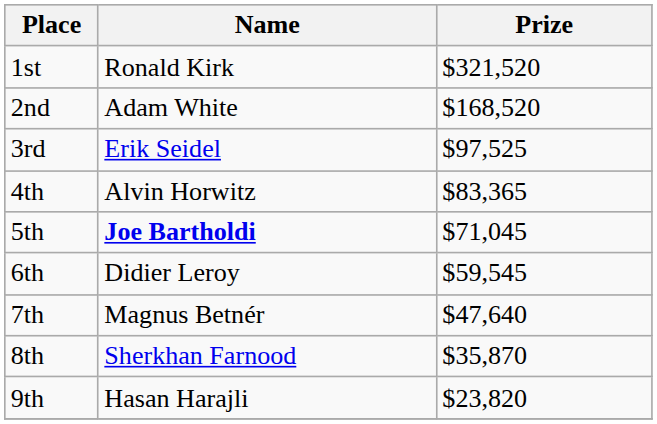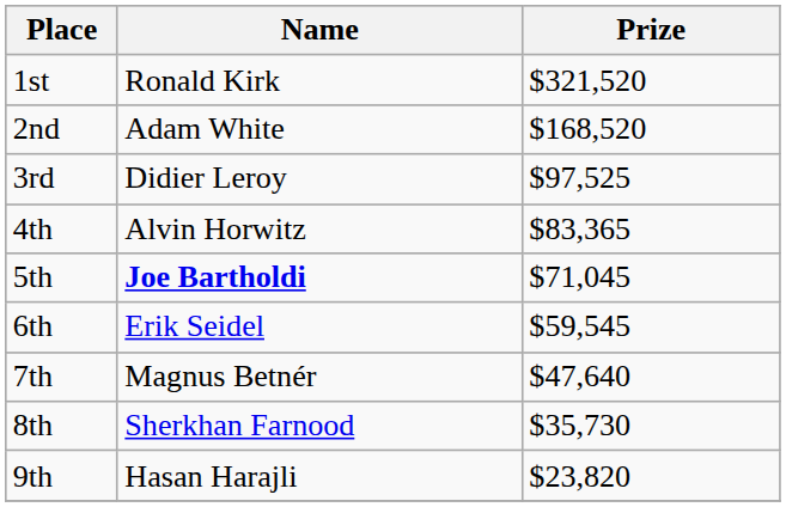3rd | Name: Erik Seidel -> Didier Leroy
6th | Name: Didier Leroy -> Erik Seidel
8th | Prize: $35,870 -> $35,730
